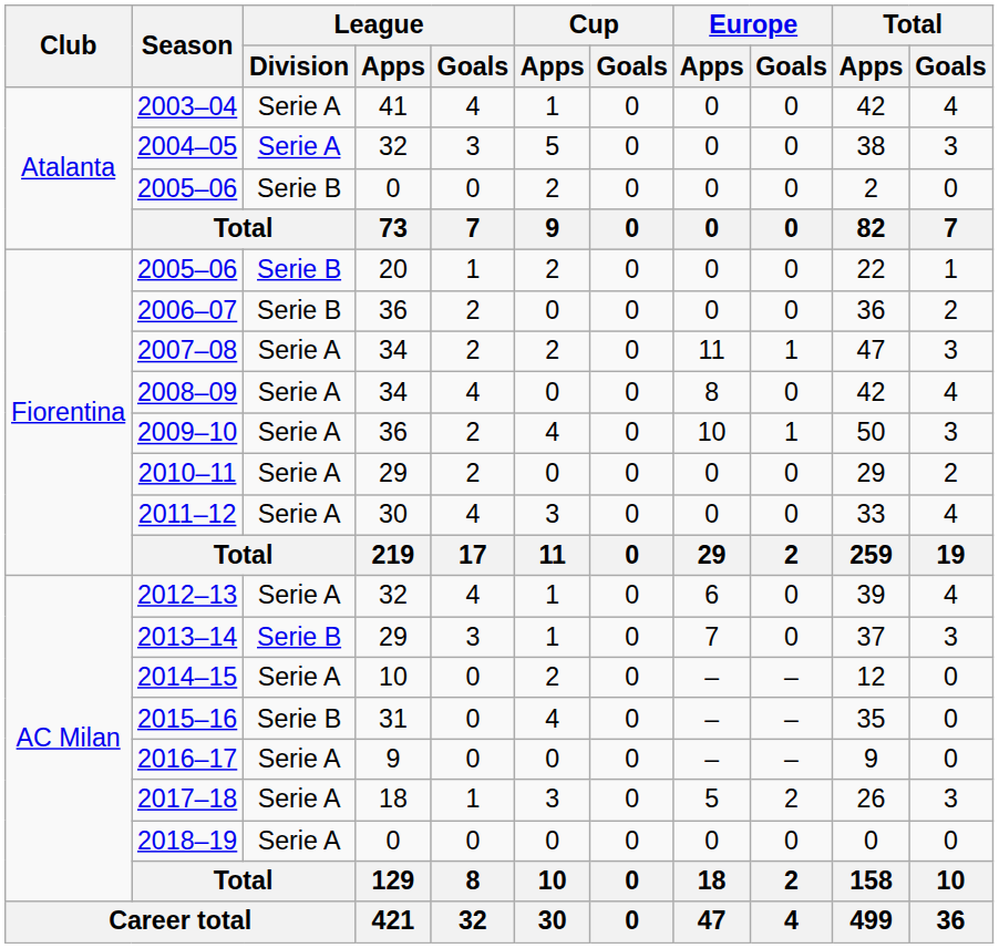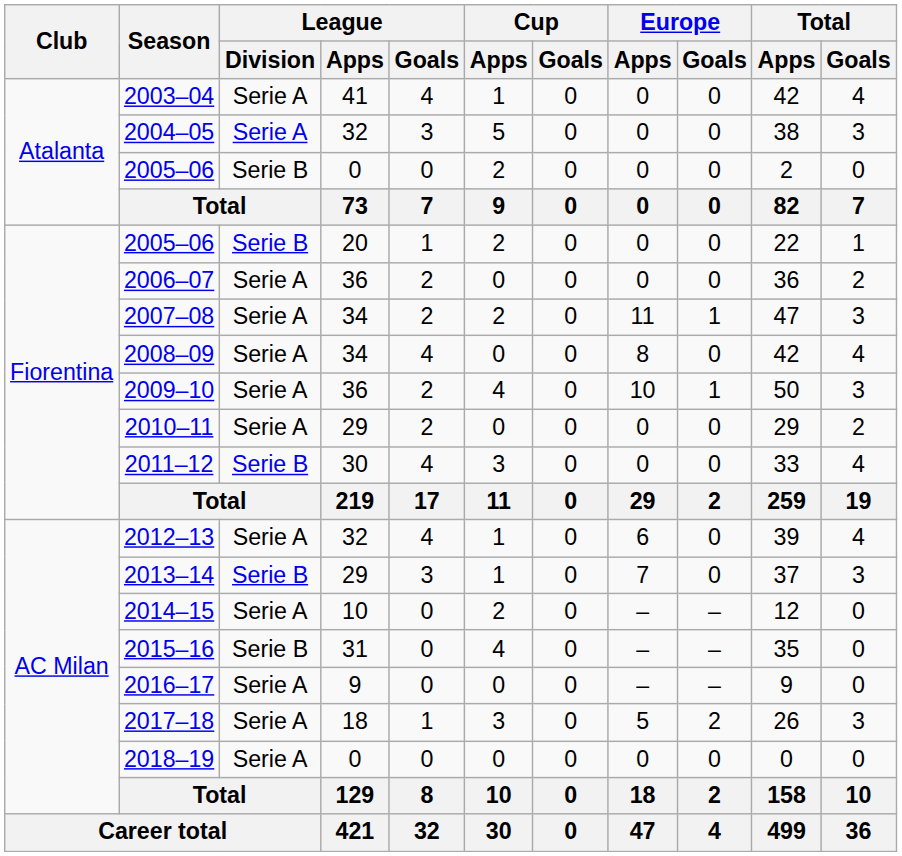2006–07 | League / Division: Serie B -> Serie A
2011–12 | League / Division: Serie A -> Serie B
